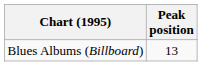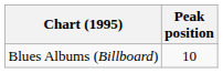Blues Albums (Billboard) | Peak position: 13 -> 10
